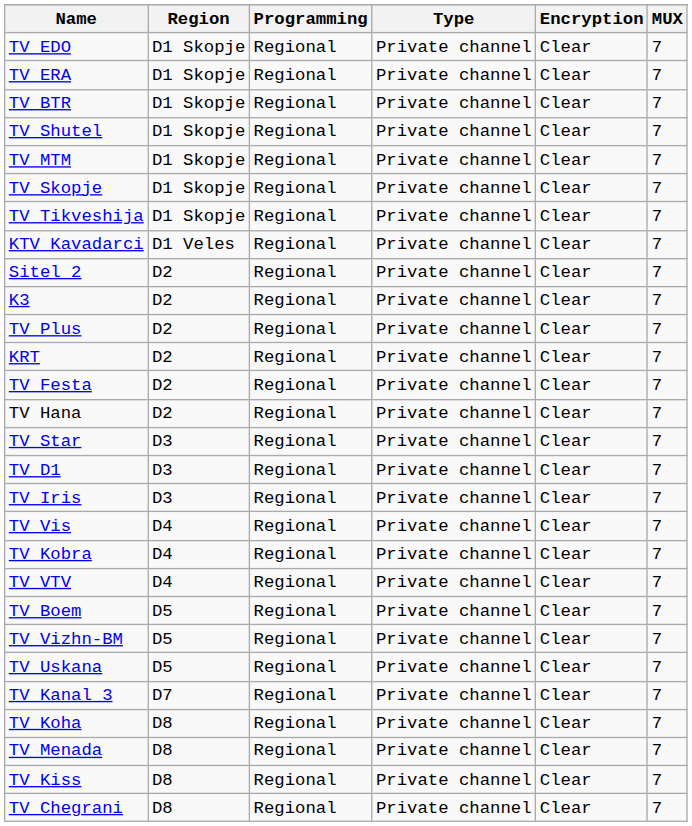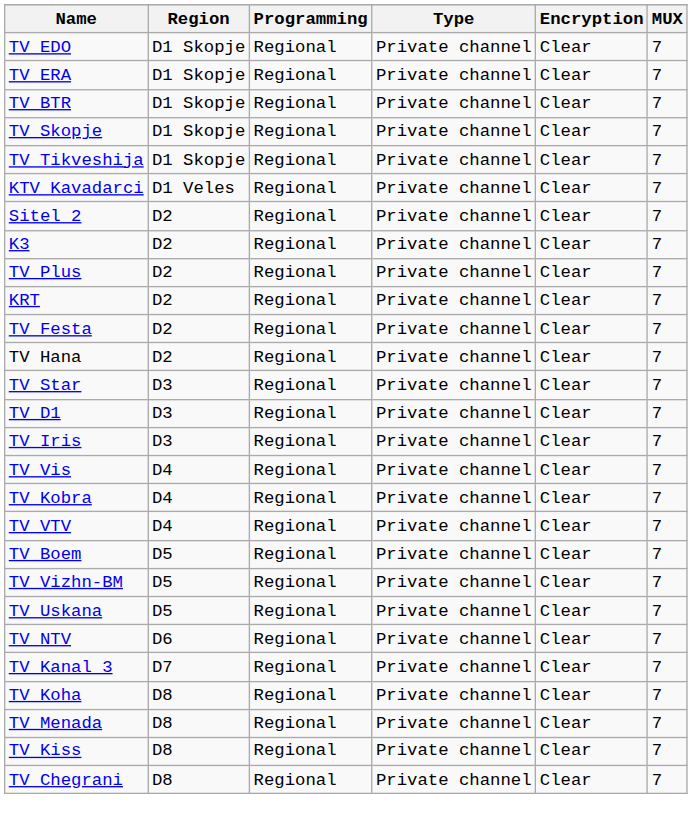- row: TV Shutel | D1 Skopje | Regional | Private channel | Clear | 7
- row: TV MTM | D1 Skopje | Regional | Private channel | Clear | 7
+ row: TV NTV | D6 | Regional | Private channel | Clear | 7
